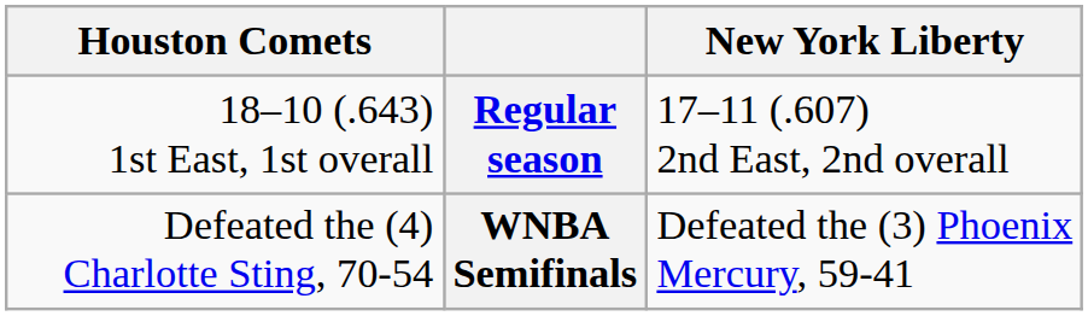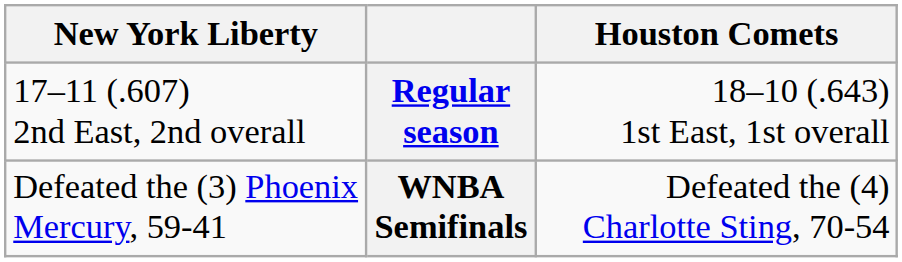columns swapped: Houston Comets <-> New York Liberty
